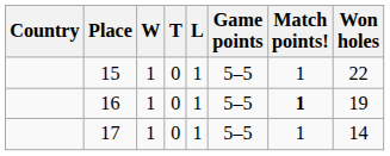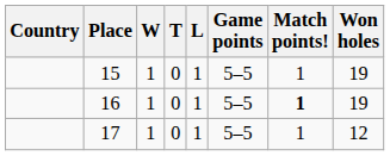15 | Won holes: 22 -> 19
17 | Won holes: 14 -> 12
